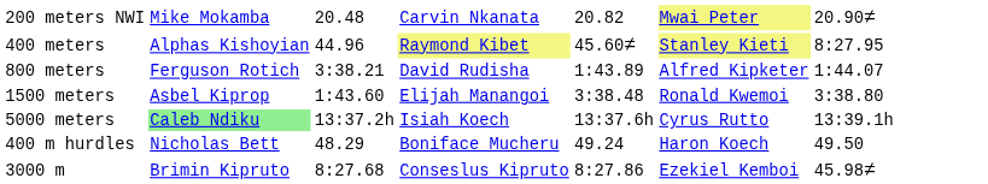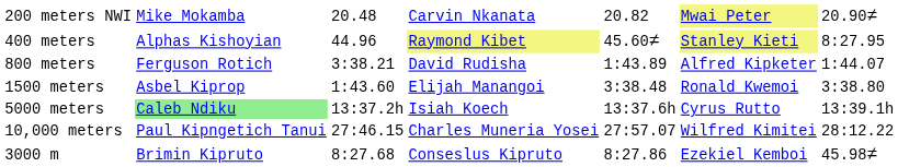+ row: 10,000 meters | Paul Kipngetich Tanui | 27:46.15 | Charles Muneria Yosei | 27:57.07 | Wilfred Kimitei | 28:12.22
- row: 400 m hurdles | Nicholas Bett | 48.29 | Boniface Mucheru | 49.24 | Haron Koech | 49.50
